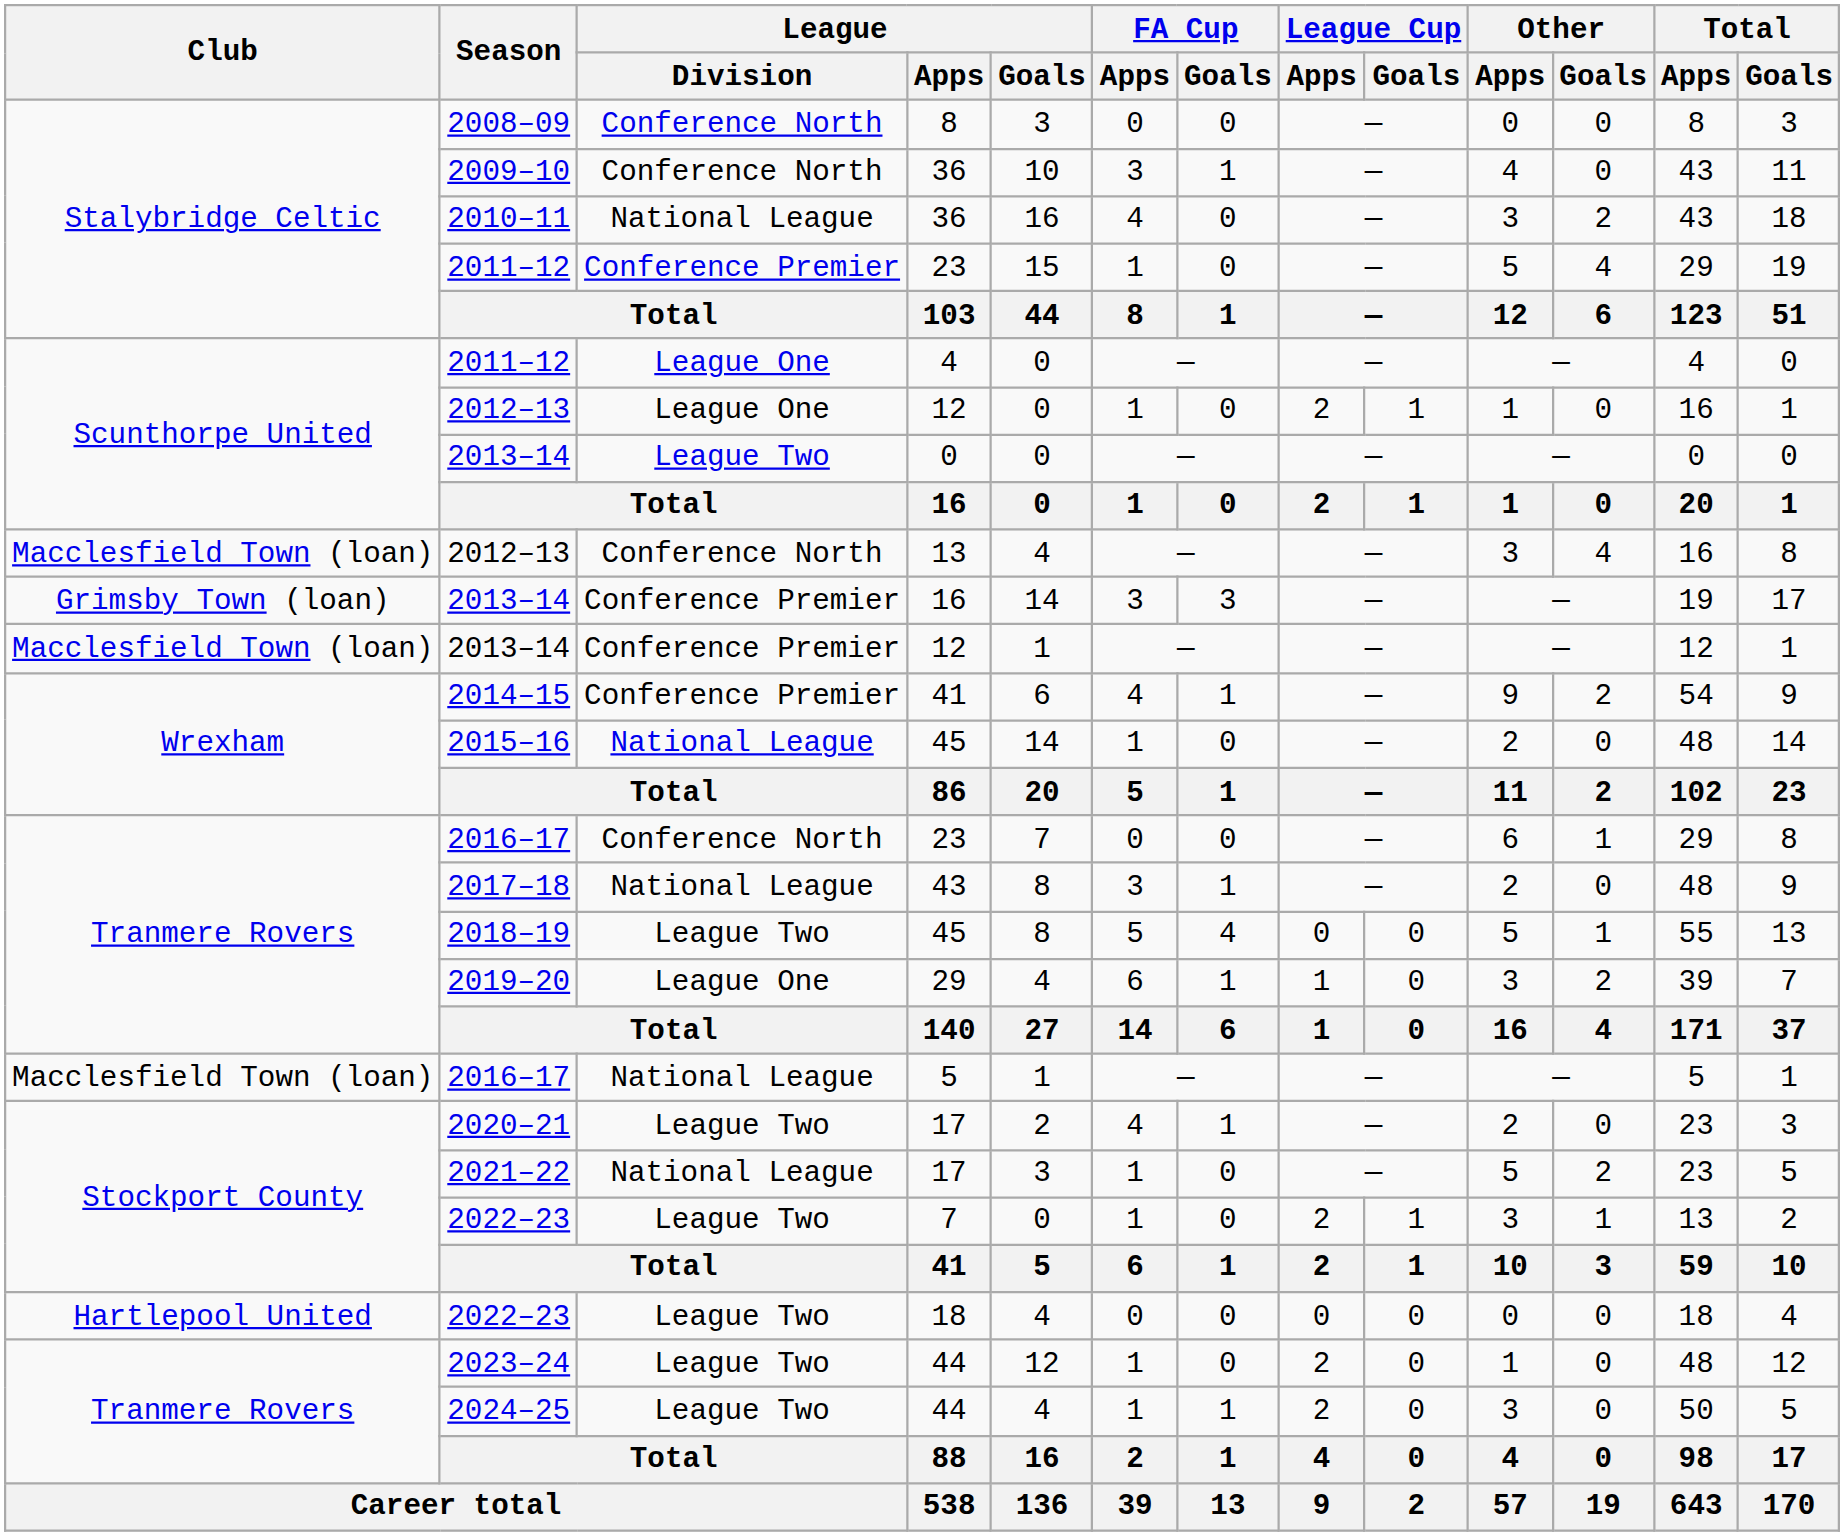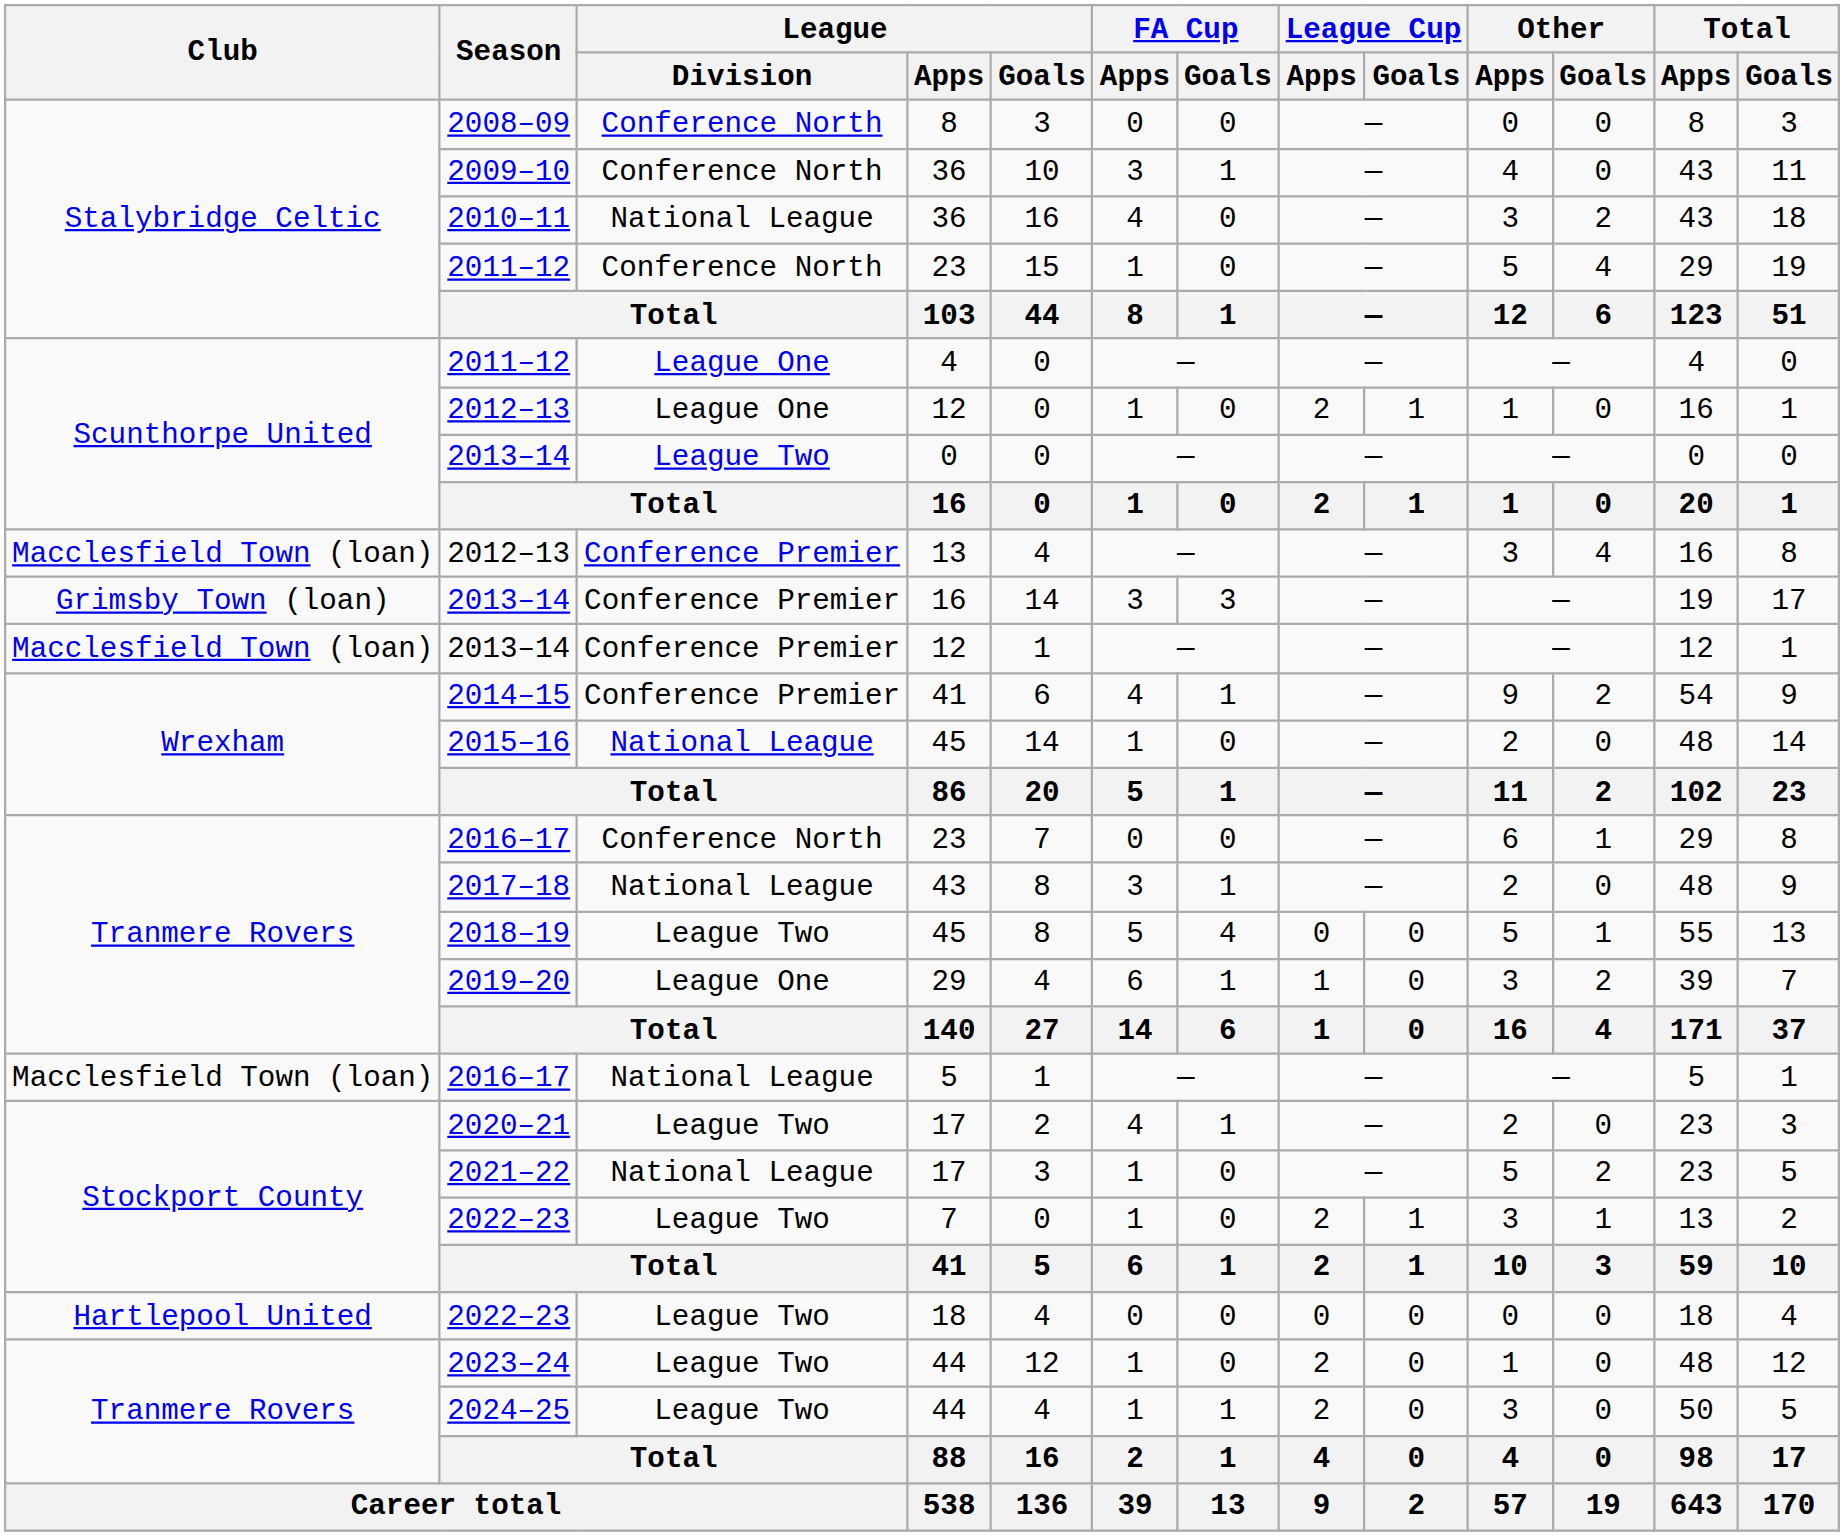2011–12 / 23 | League / Division: Conference Premier -> Conference North
2012–13 / 13 | League / Division: Conference North -> Conference Premier
